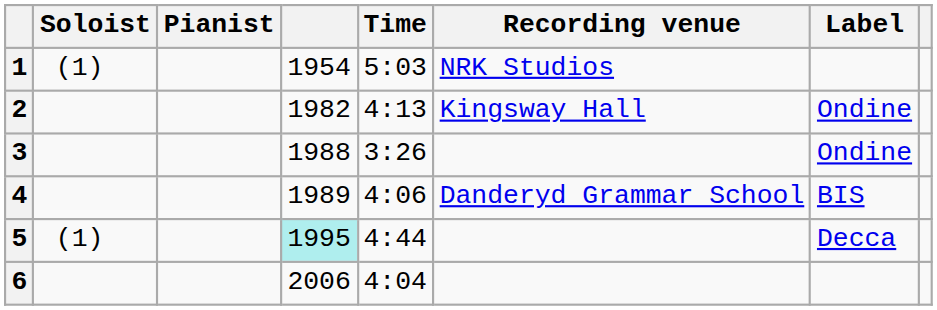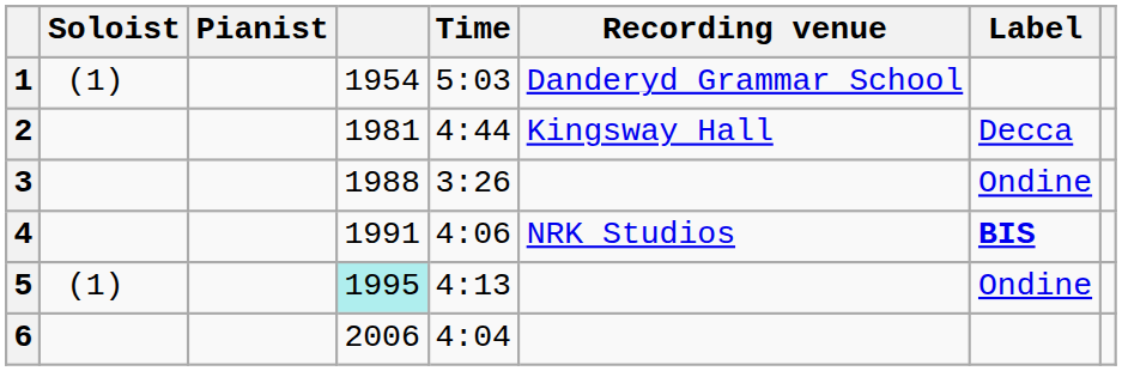1 | Recording venue: NRK Studios -> Danderyd Grammar School
2 | column 4: 1982 -> 1981
2 | Time: 4:13 -> 4:44
2 | Label: Ondine -> Decca
4 | column 4: 1989 -> 1991
4 | Recording venue: Danderyd Grammar School -> NRK Studios
4 | Label: normal -> bold
5 | Time: 4:44 -> 4:13
5 | Label: Decca -> Ondine
